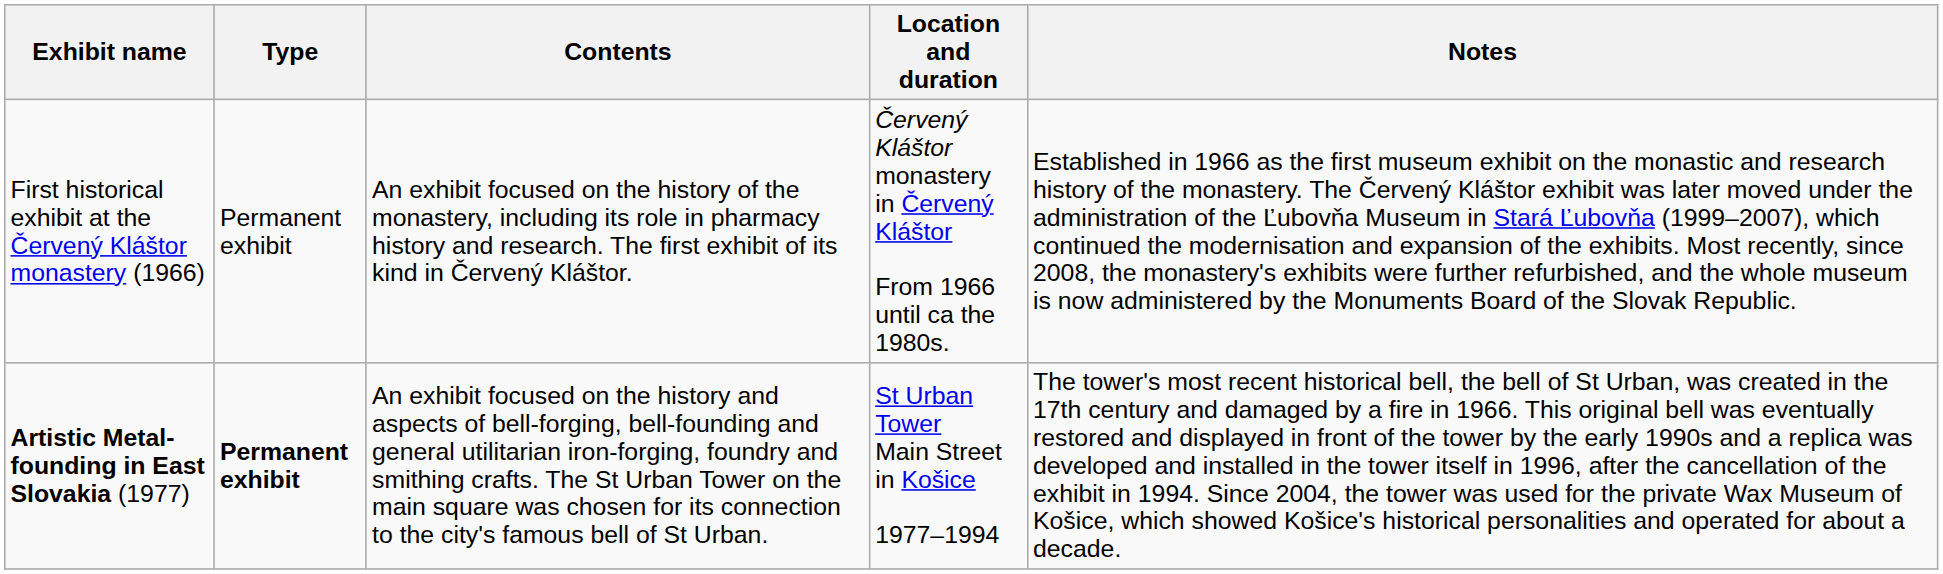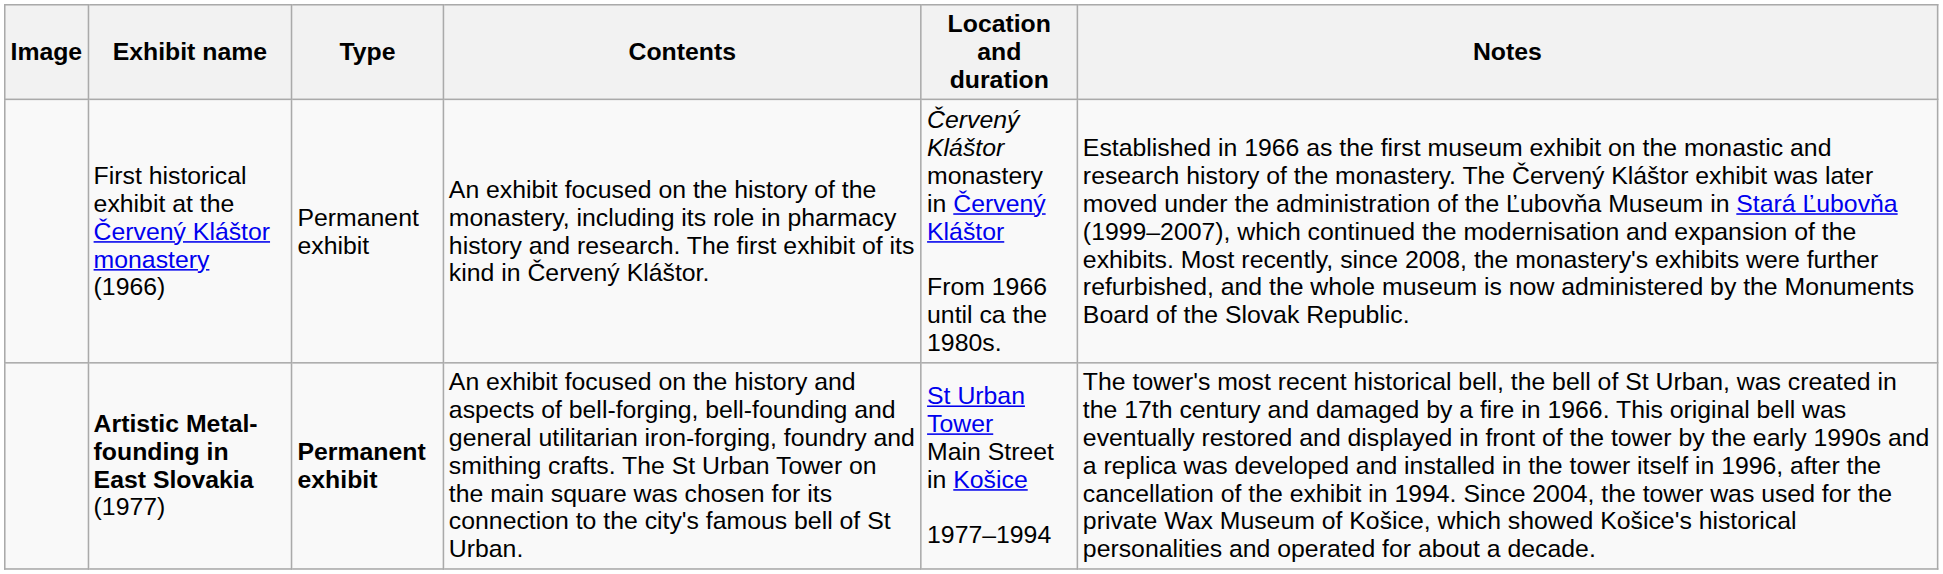+ column: Image
